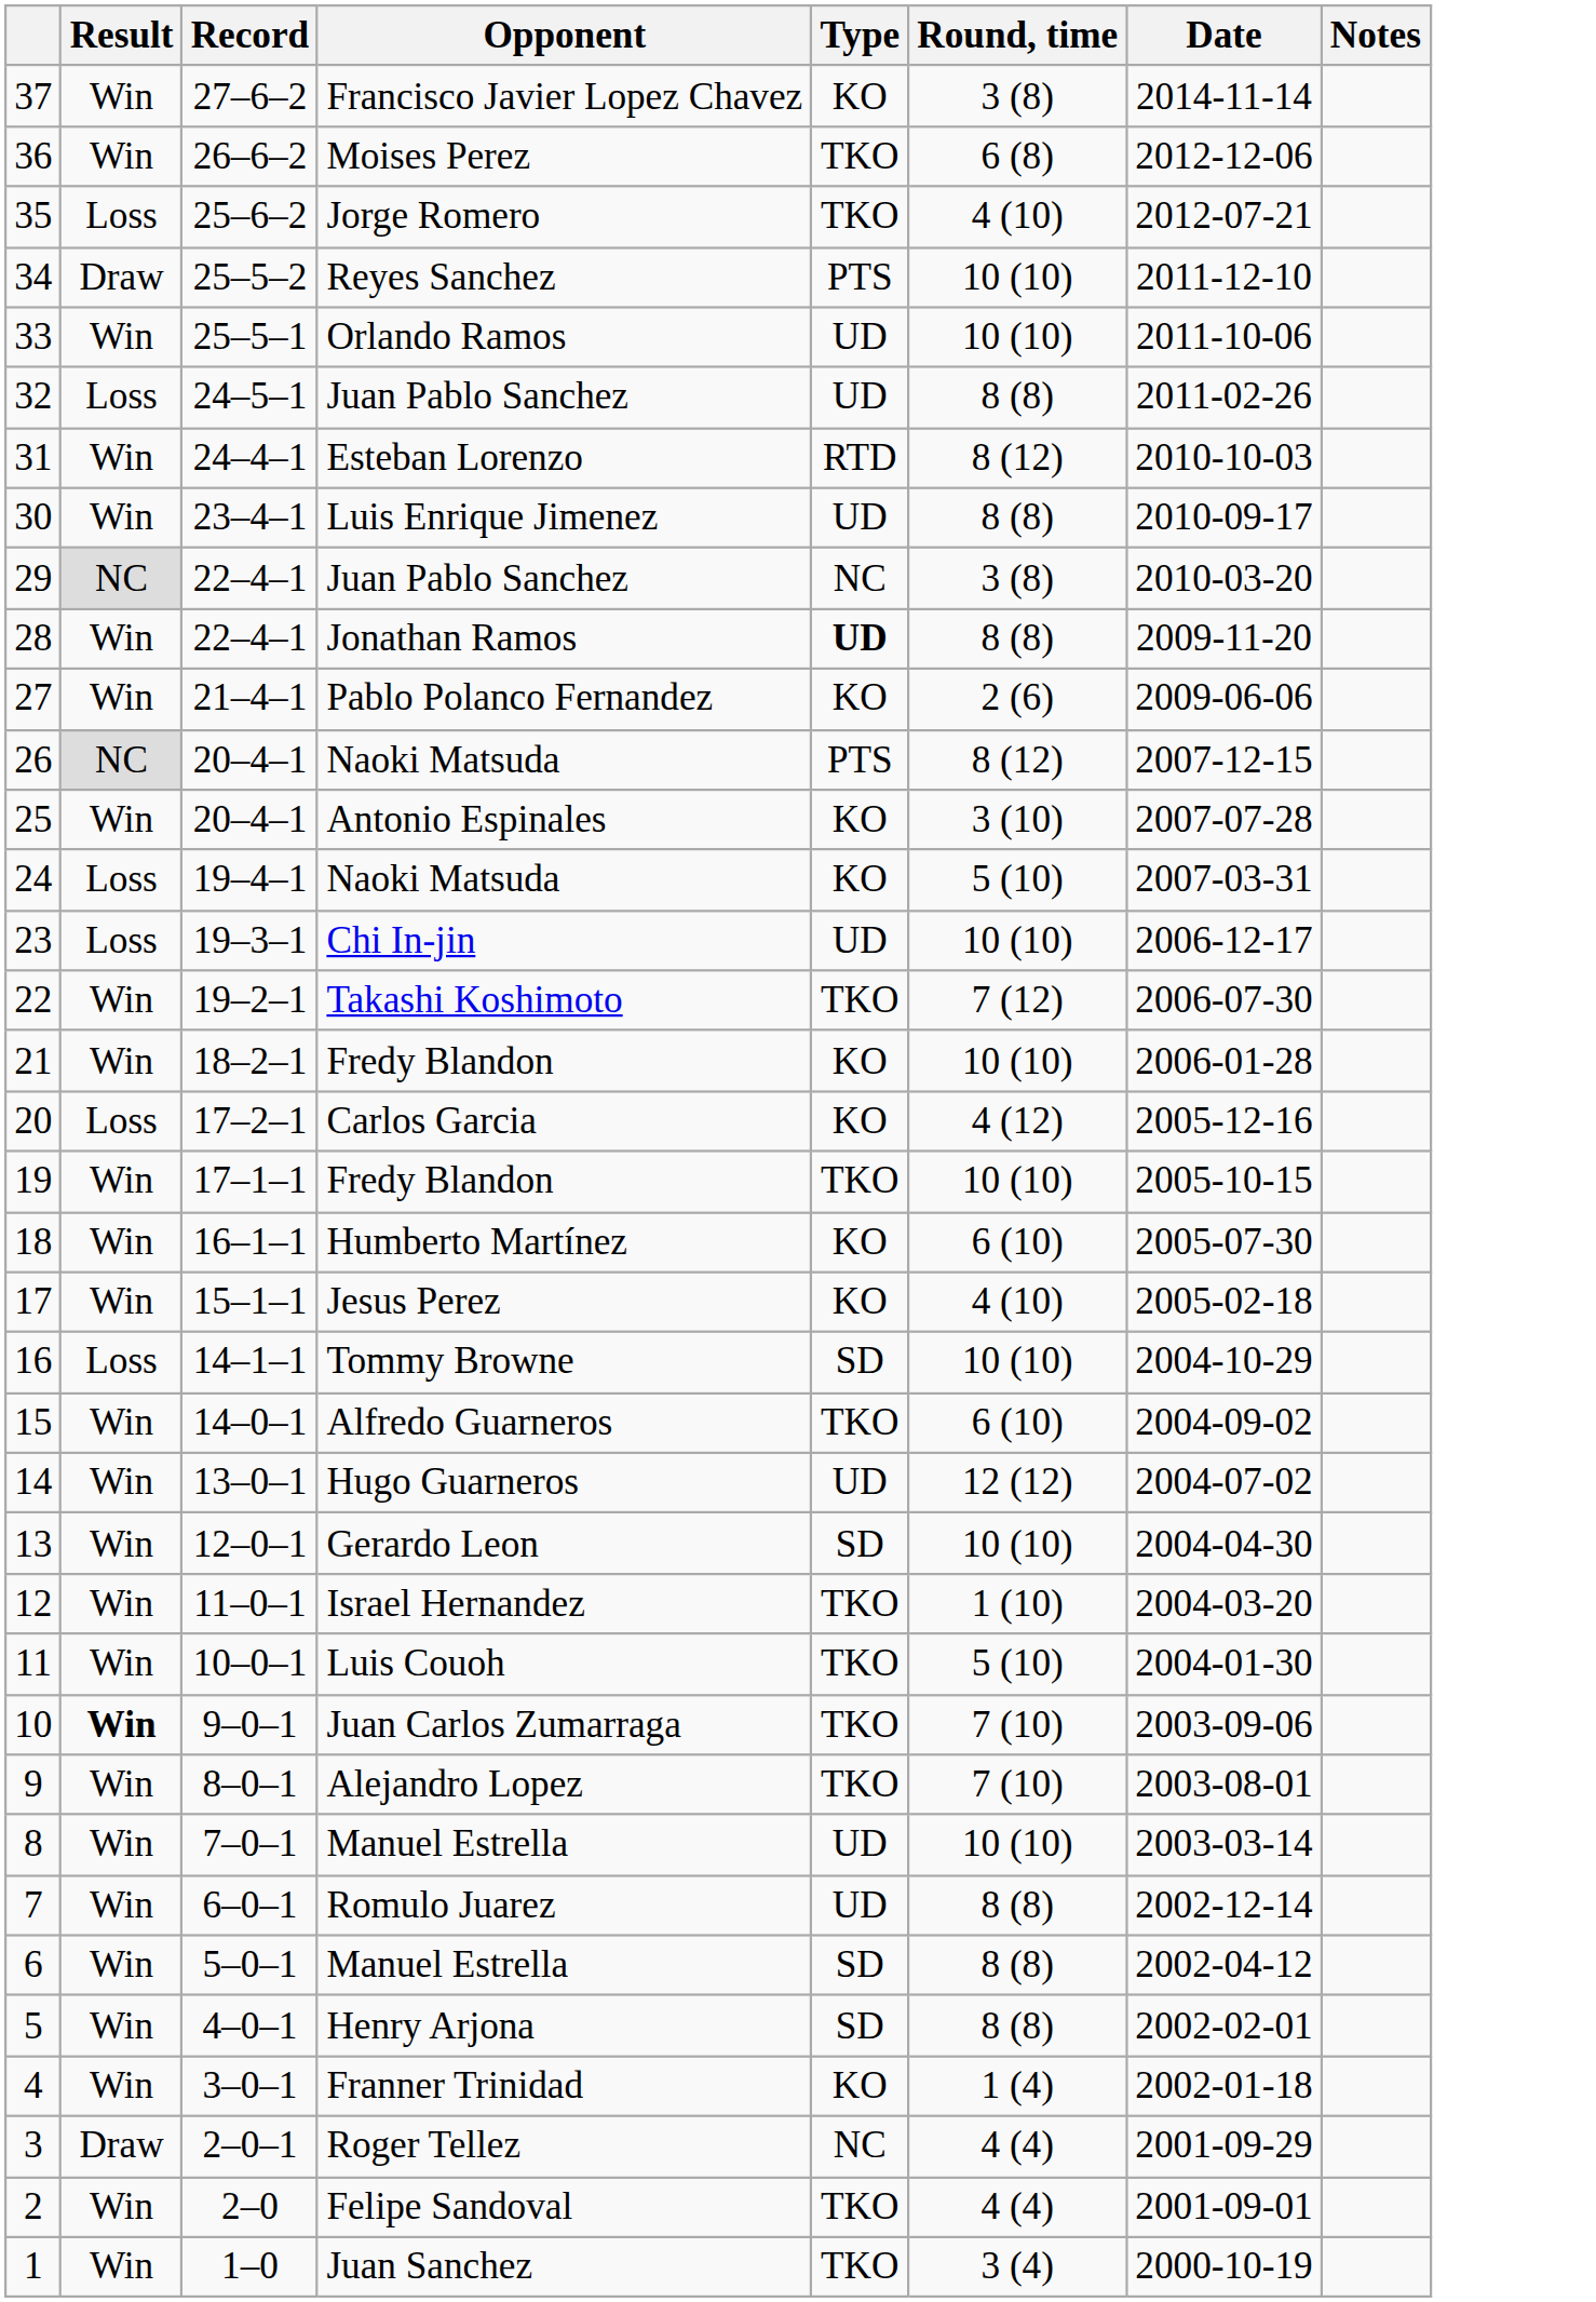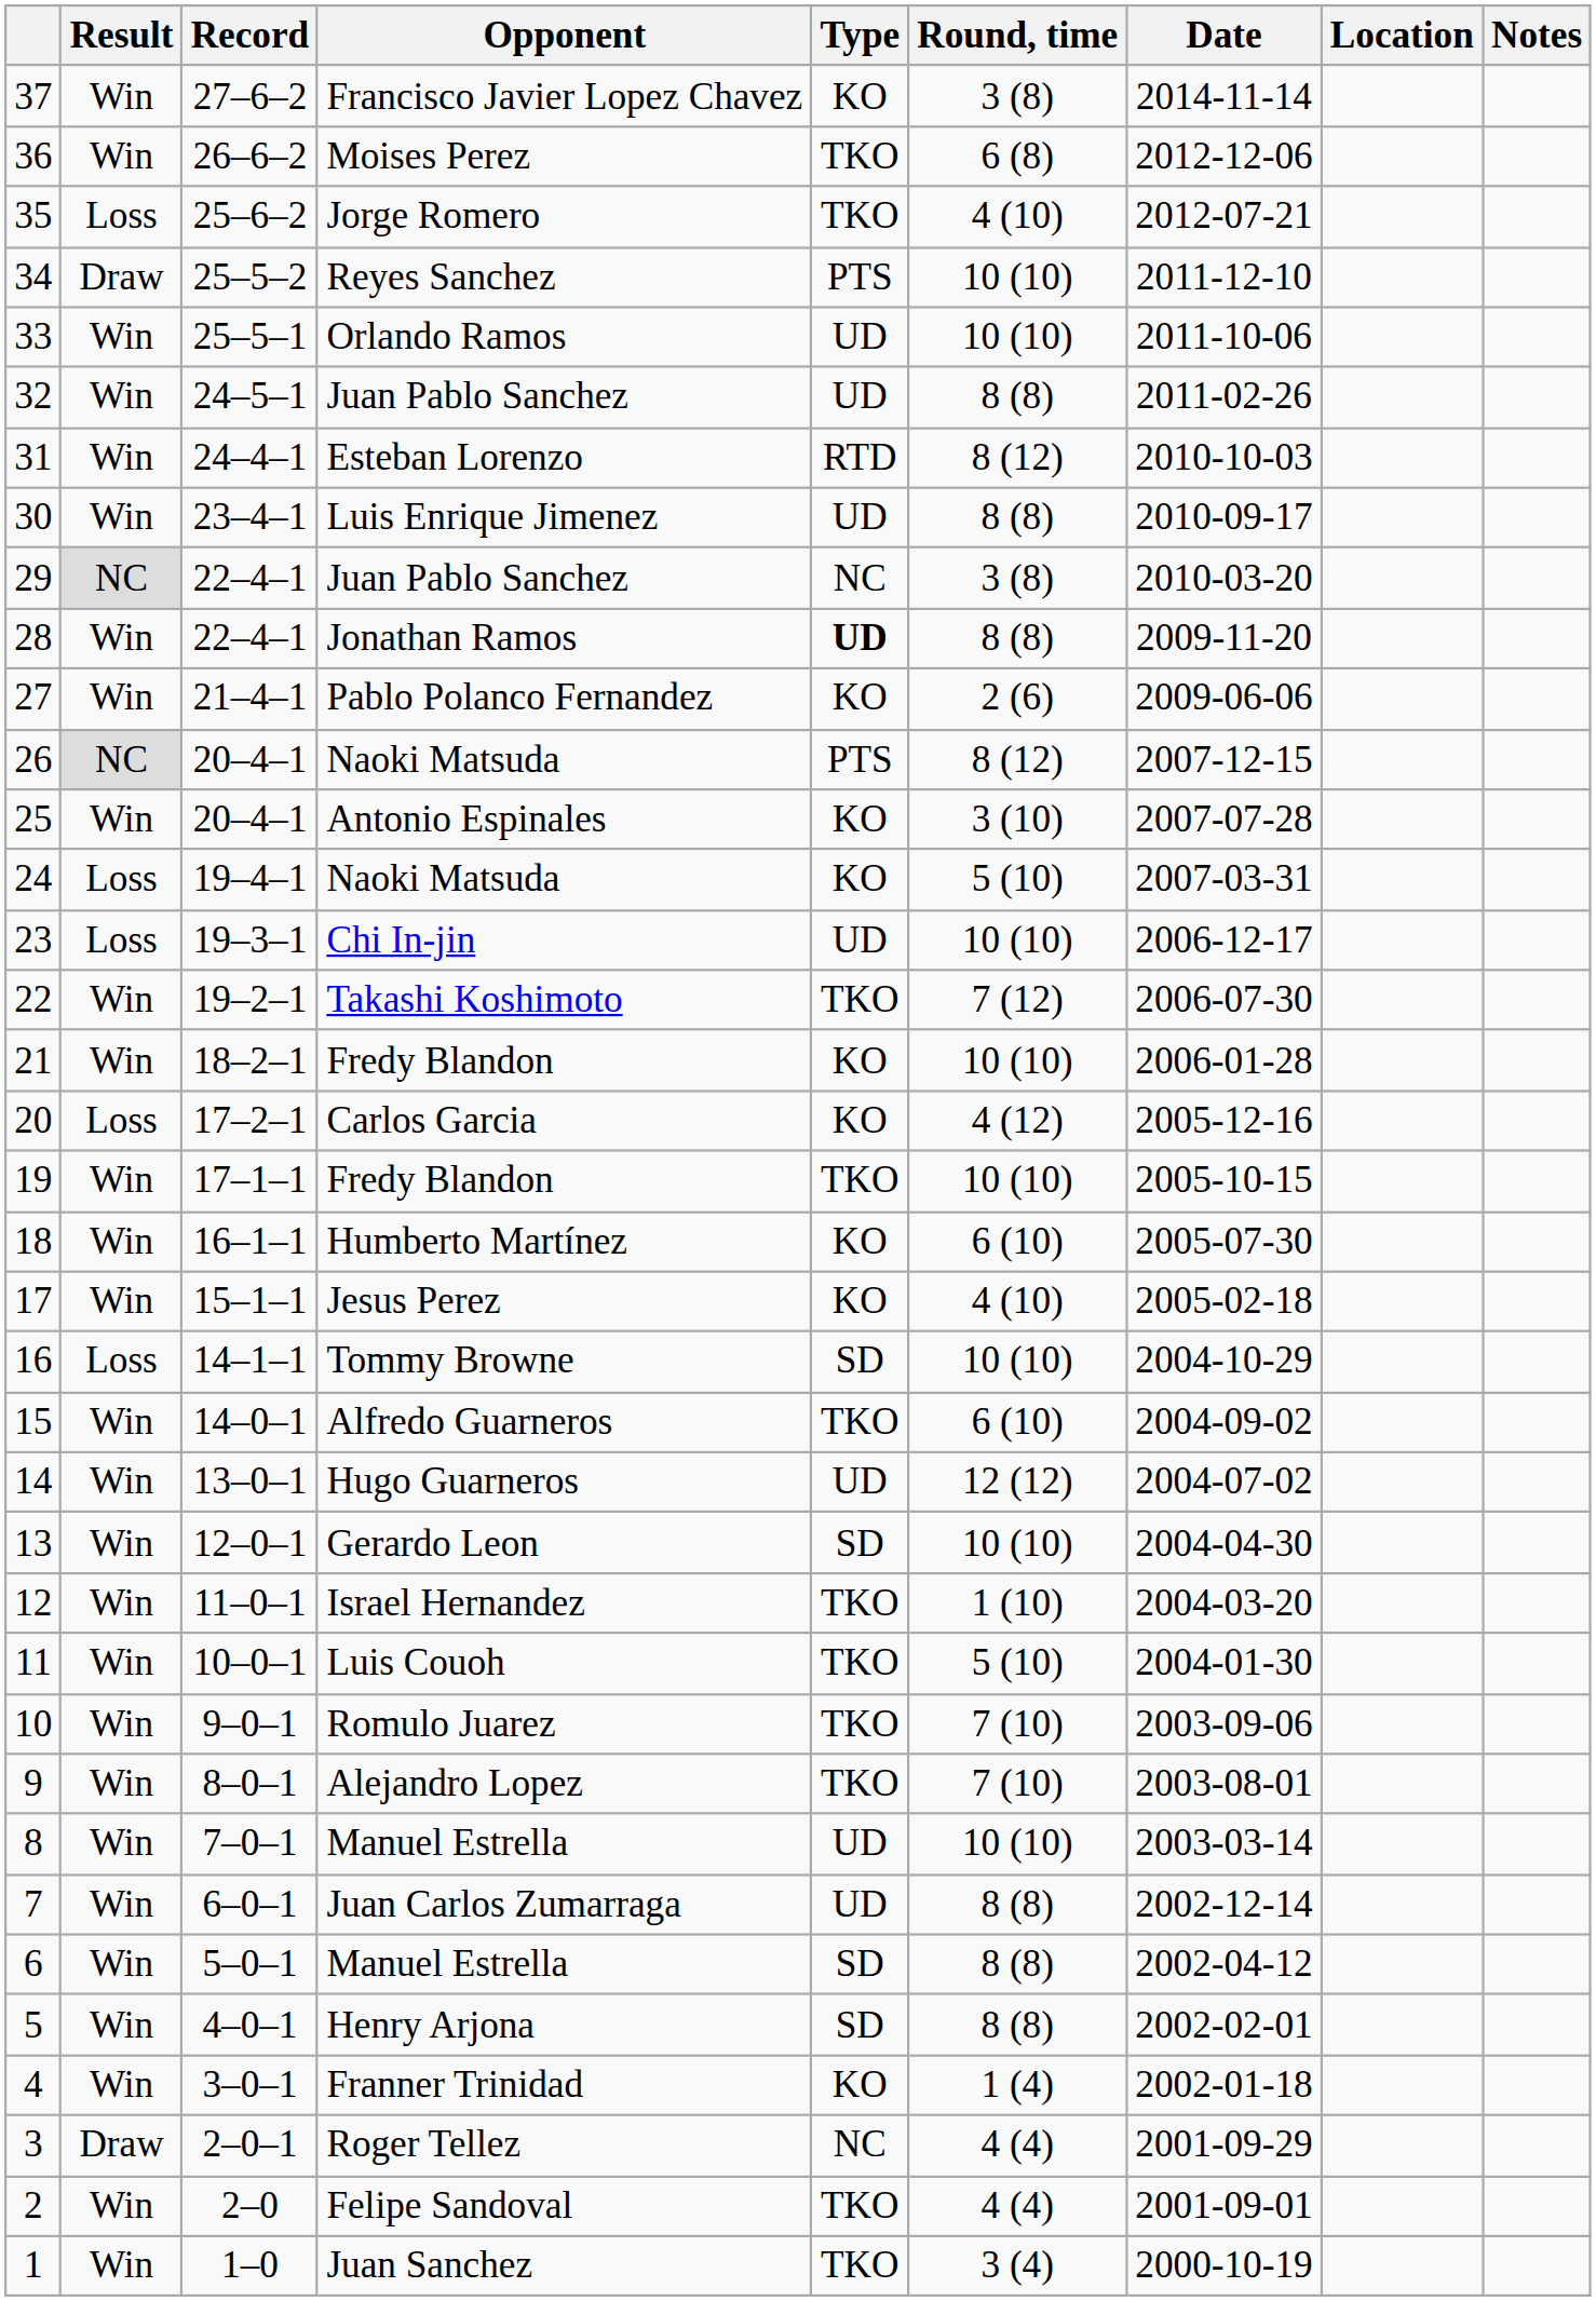+ column: Location
32 | Result: Loss -> Win
10 | Result: bold -> normal
10 | Opponent: Juan Carlos Zumarraga -> Romulo Juarez
7 | Opponent: Romulo Juarez -> Juan Carlos Zumarraga
